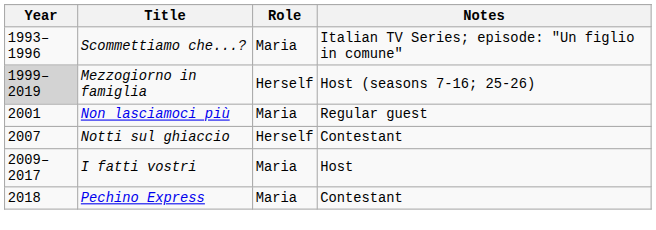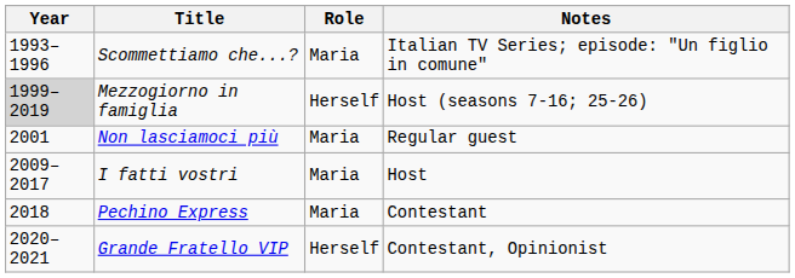- row: 2007 | Notti sul ghiaccio | Herself | Contestant
+ row: 2020–2021 | Grande Fratello VIP | Herself | Contestant, Opinionist
